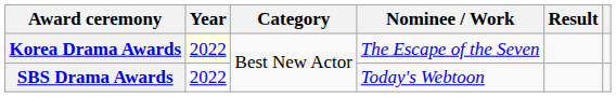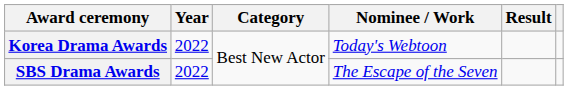Korea Drama Awards | Year: lightyellow background -> no background
Korea Drama Awards | Nominee / Work: The Escape of the Seven -> Today's Webtoon
SBS Drama Awards | Nominee / Work: Today's Webtoon -> The Escape of the Seven
